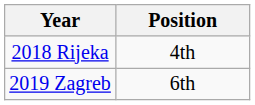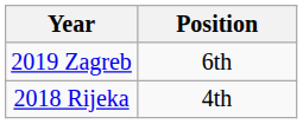rows swapped: 2018 Rijeka <-> 2019 Zagreb
